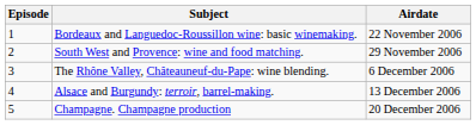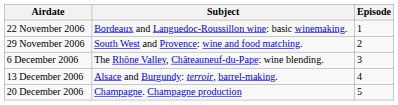columns swapped: Episode <-> Airdate
